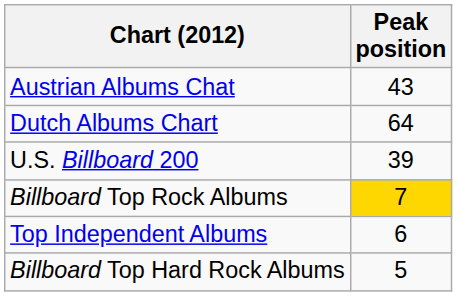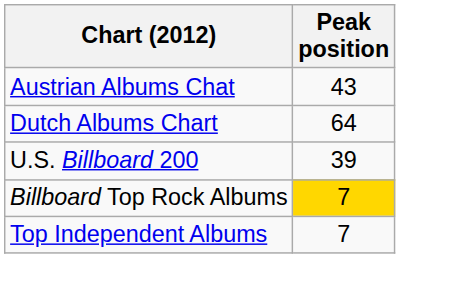Top Independent Albums | Peak position: 6 -> 7
- row: Billboard Top Hard Rock Albums | 5
